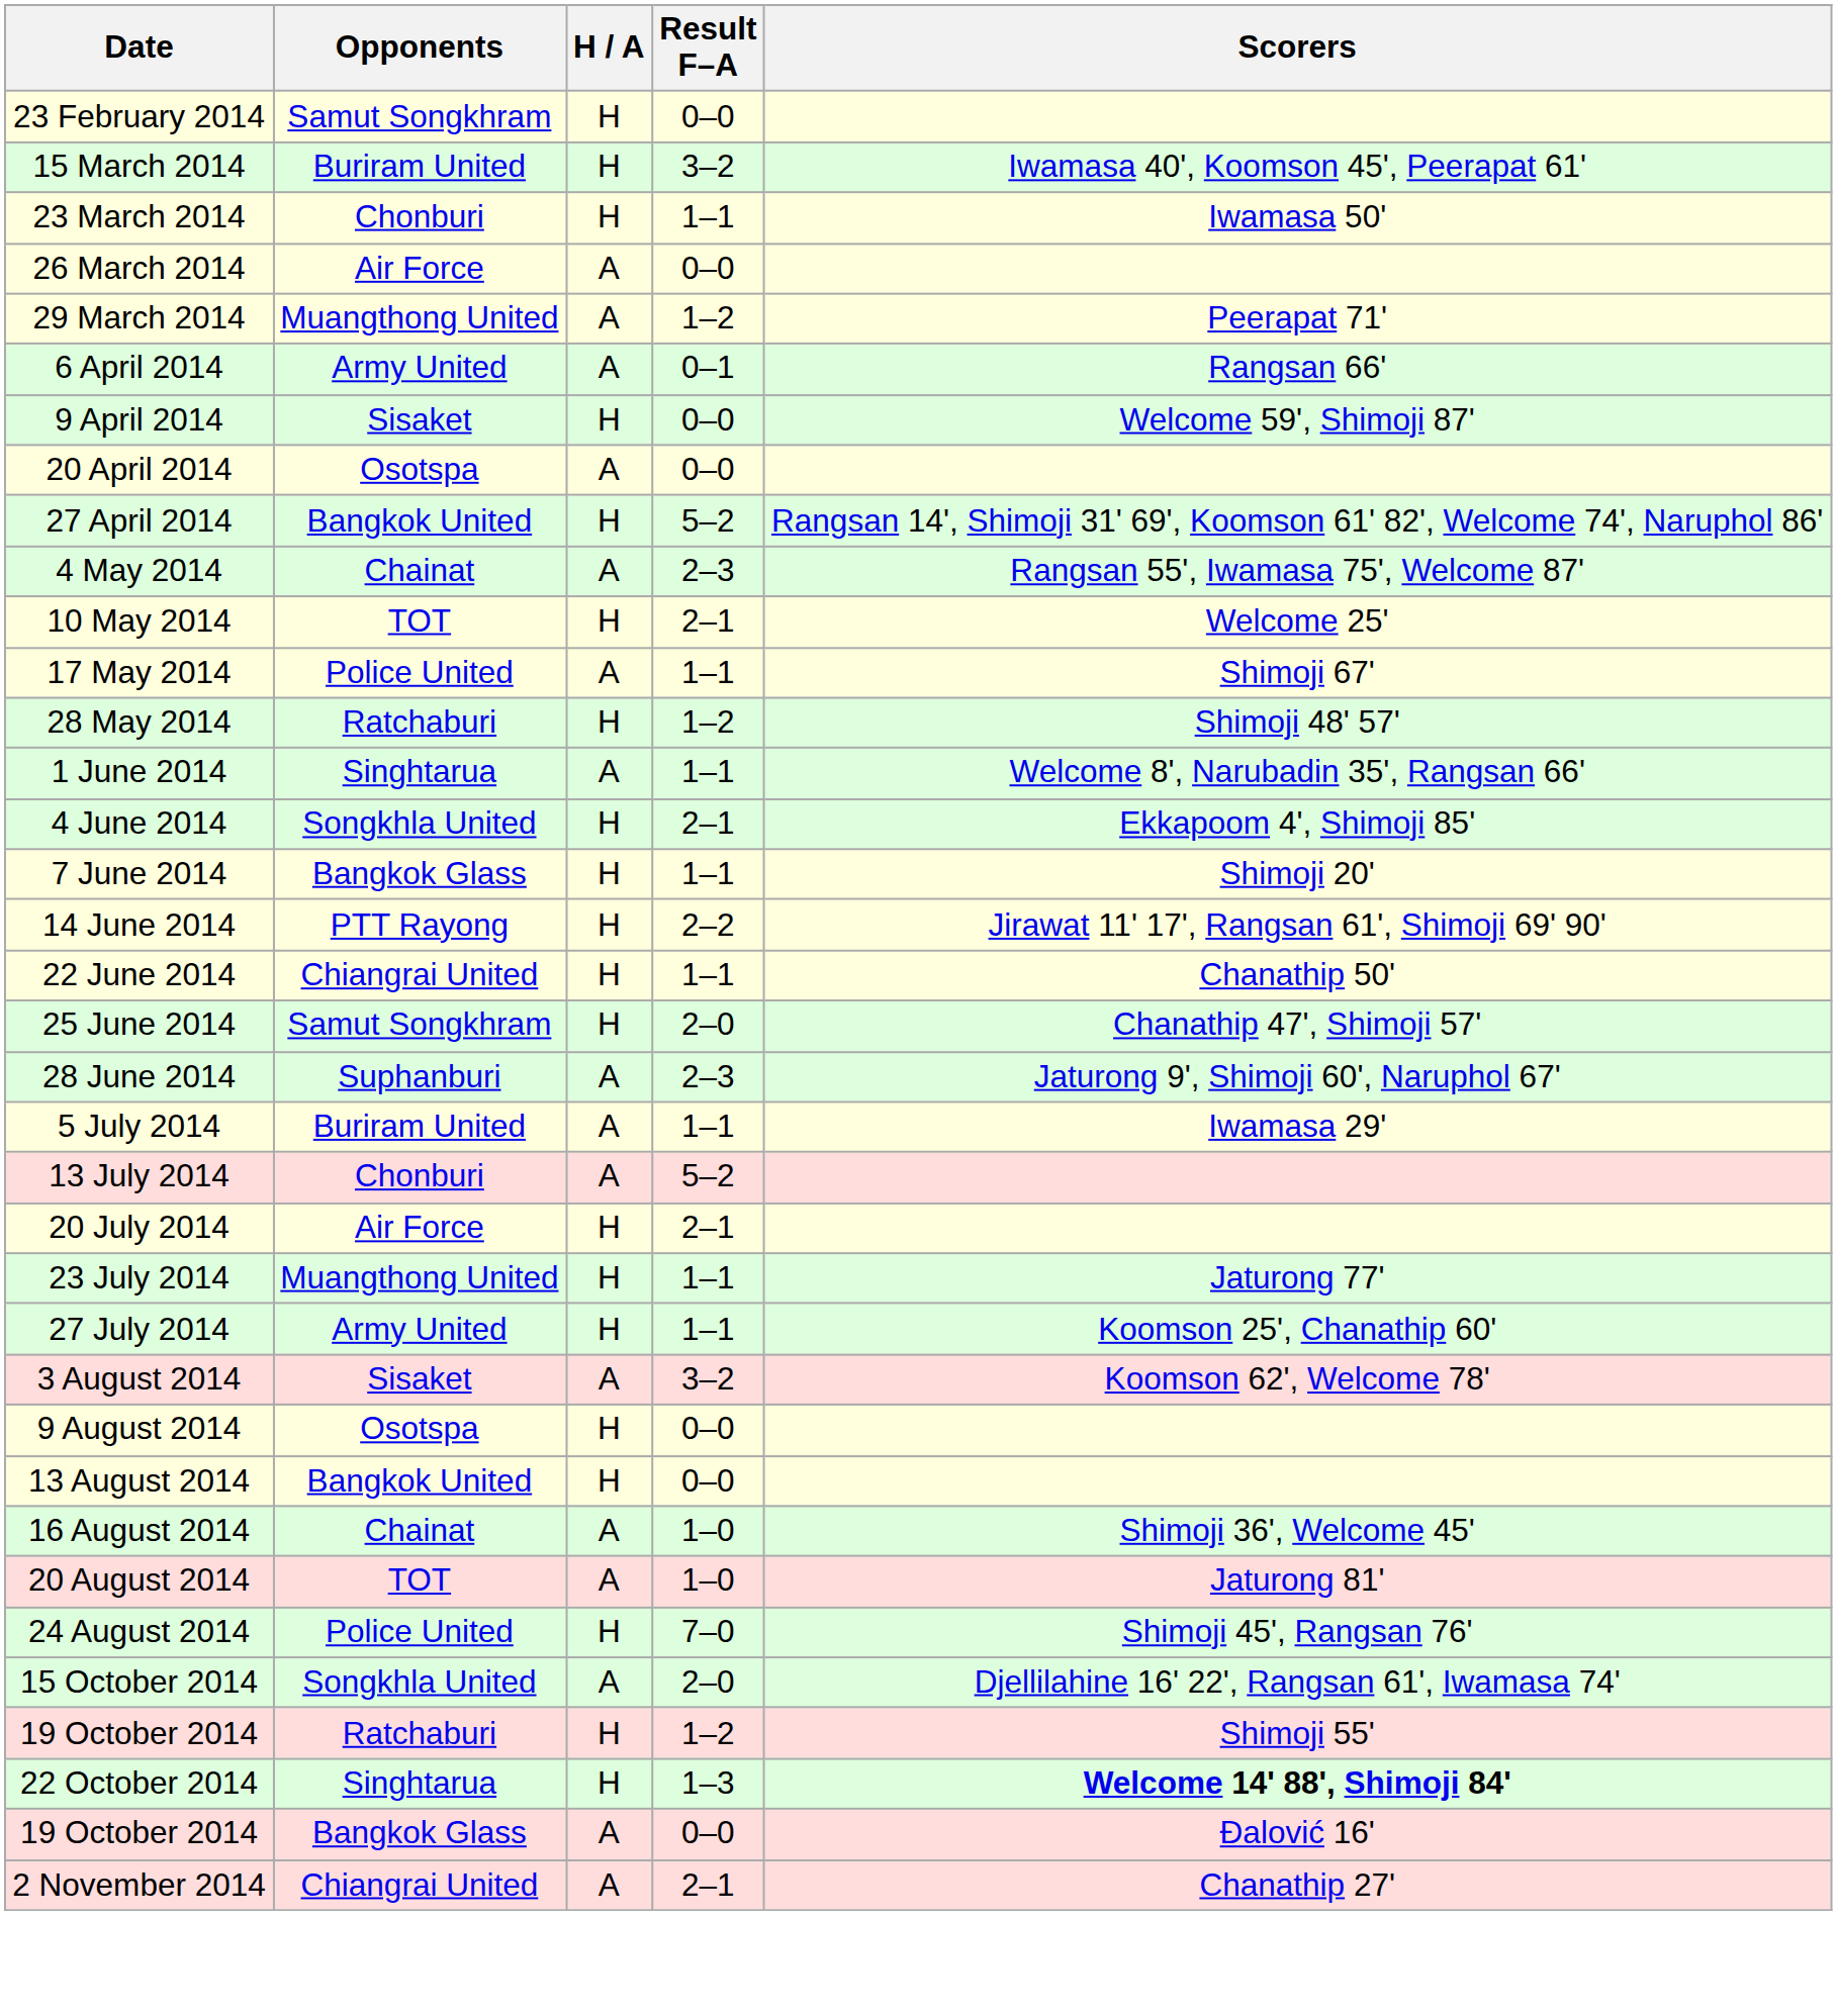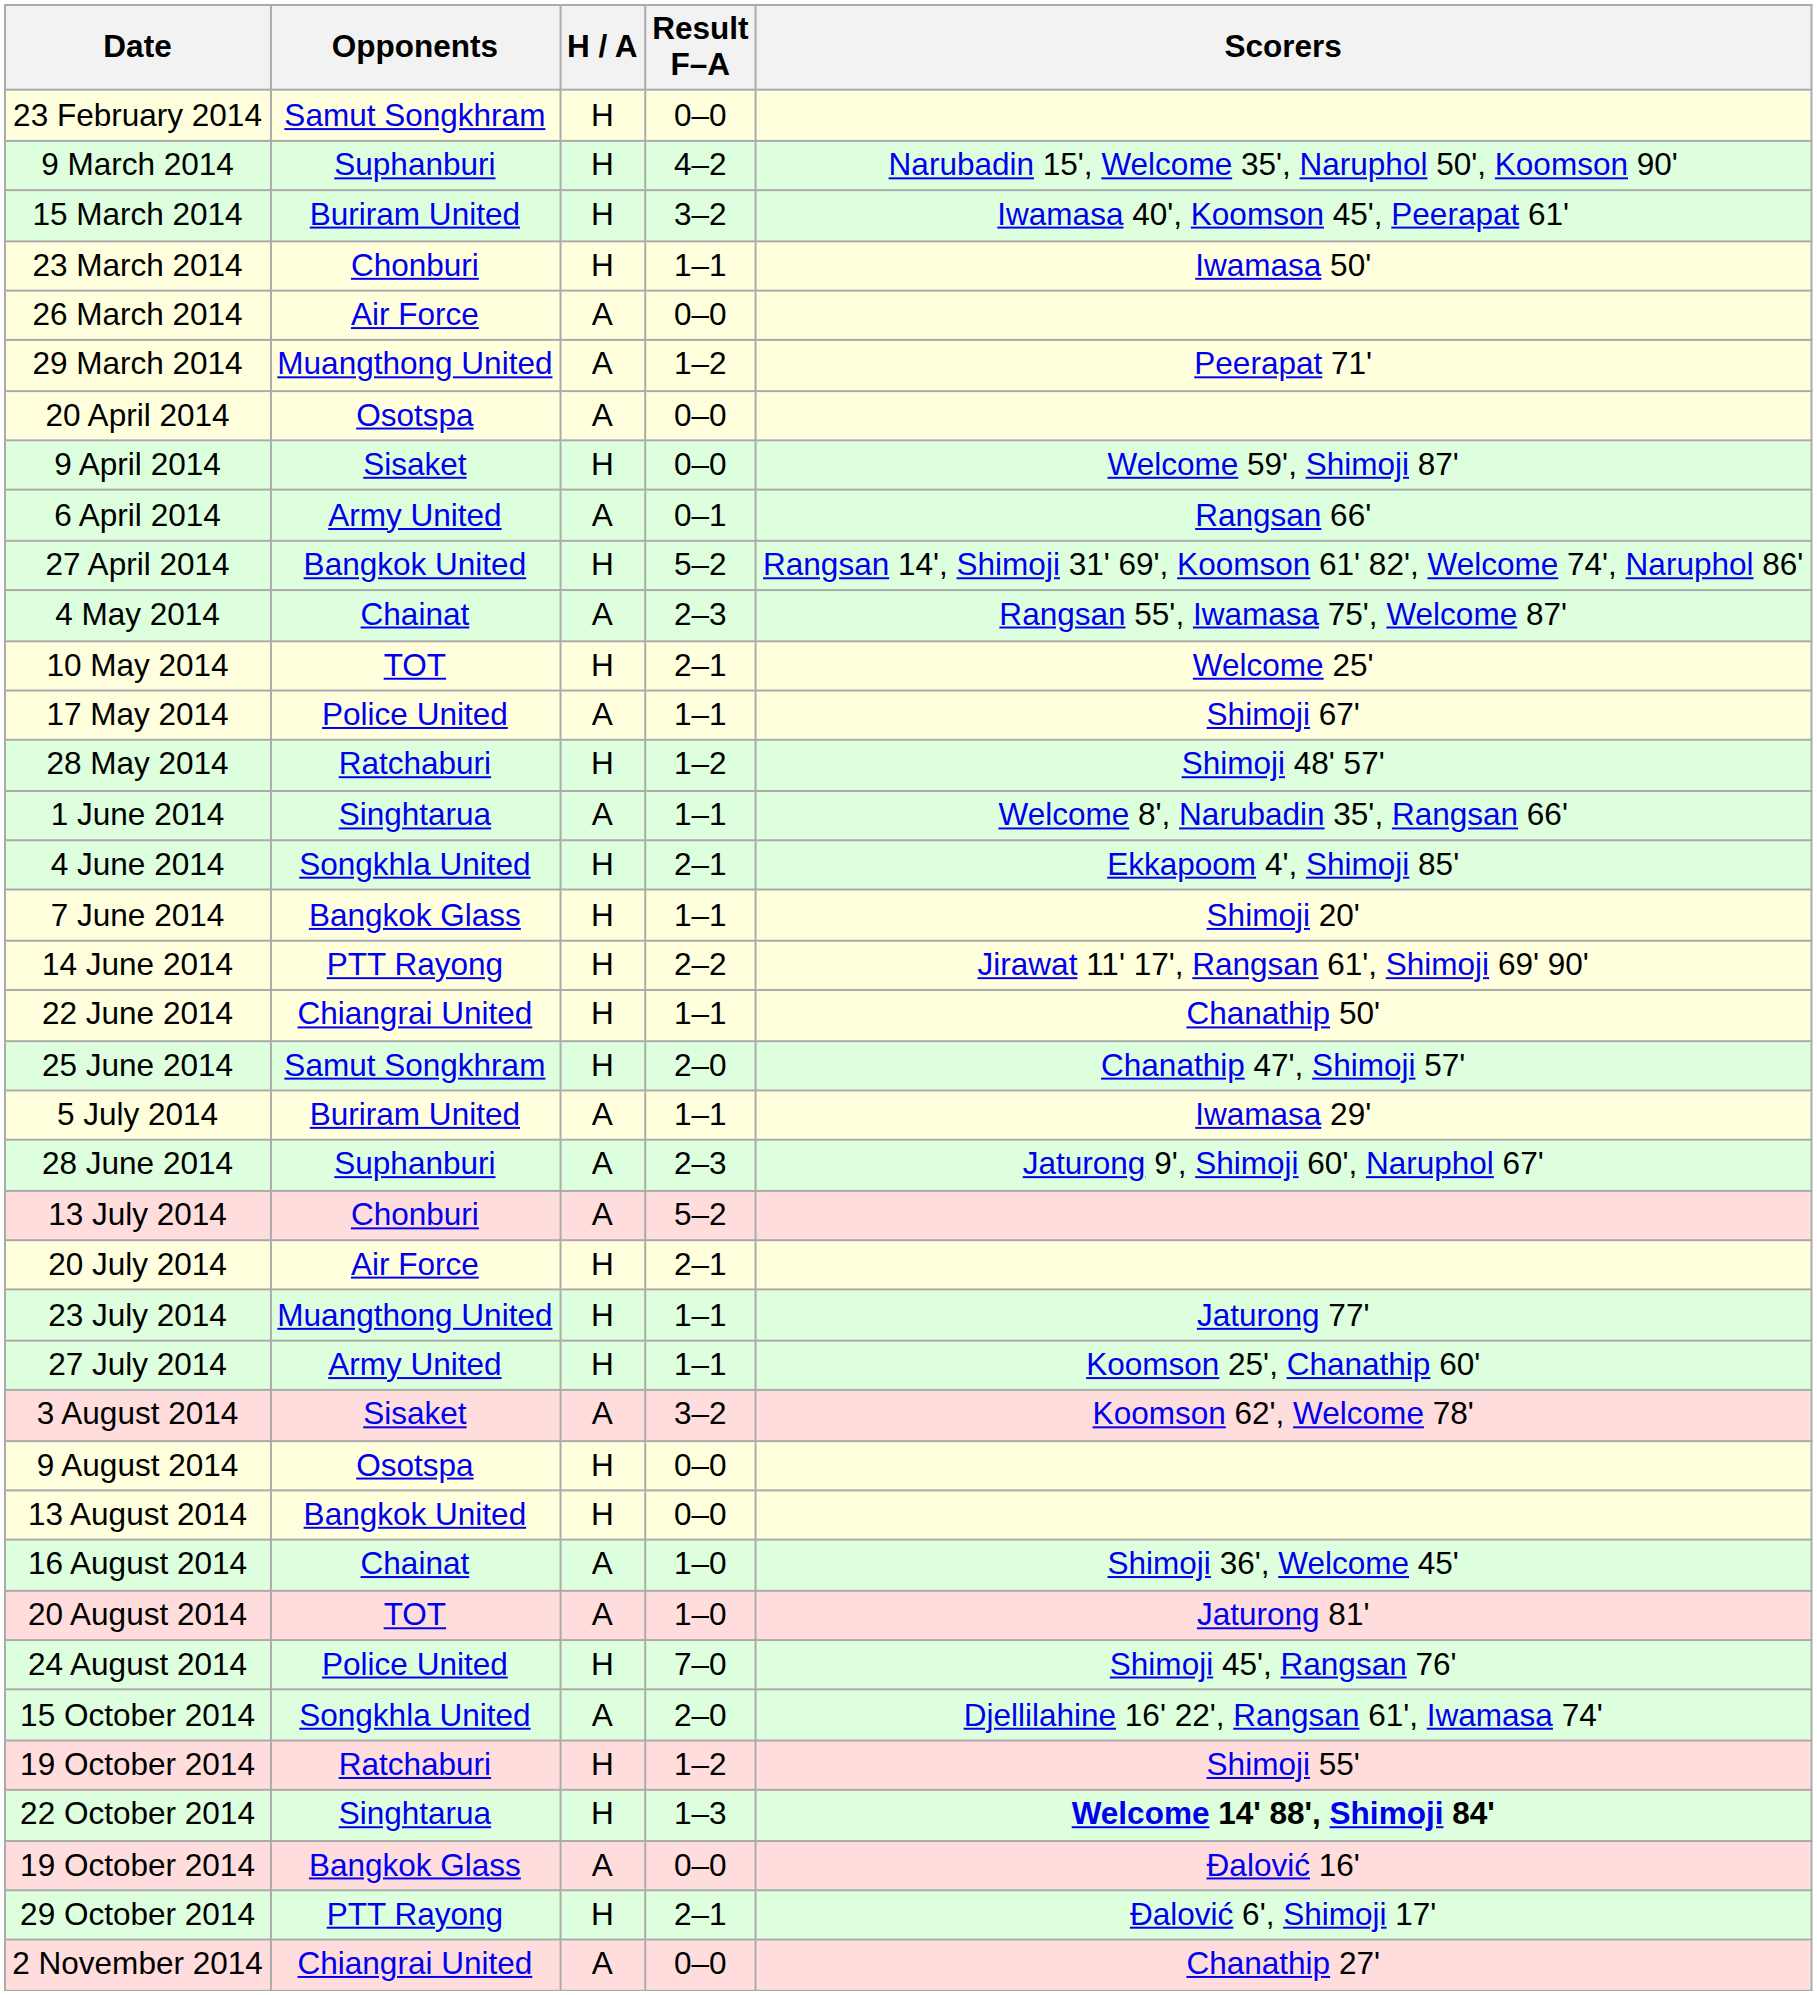+ row: 9 March 2014 | Suphanburi | H | 4–2 | Narubadin 15', Welcome 35', Naruphol 50', Koomson 90'
rows swapped: 6 April 2014 <-> 20 April 2014
rows swapped: 28 June 2014 <-> 5 July 2014
+ row: 29 October 2014 | PTT Rayong | H | 2–1 | Đalović 6', Shimoji 17'
2 November 2014 | Result F–A: 2–1 -> 0–0
